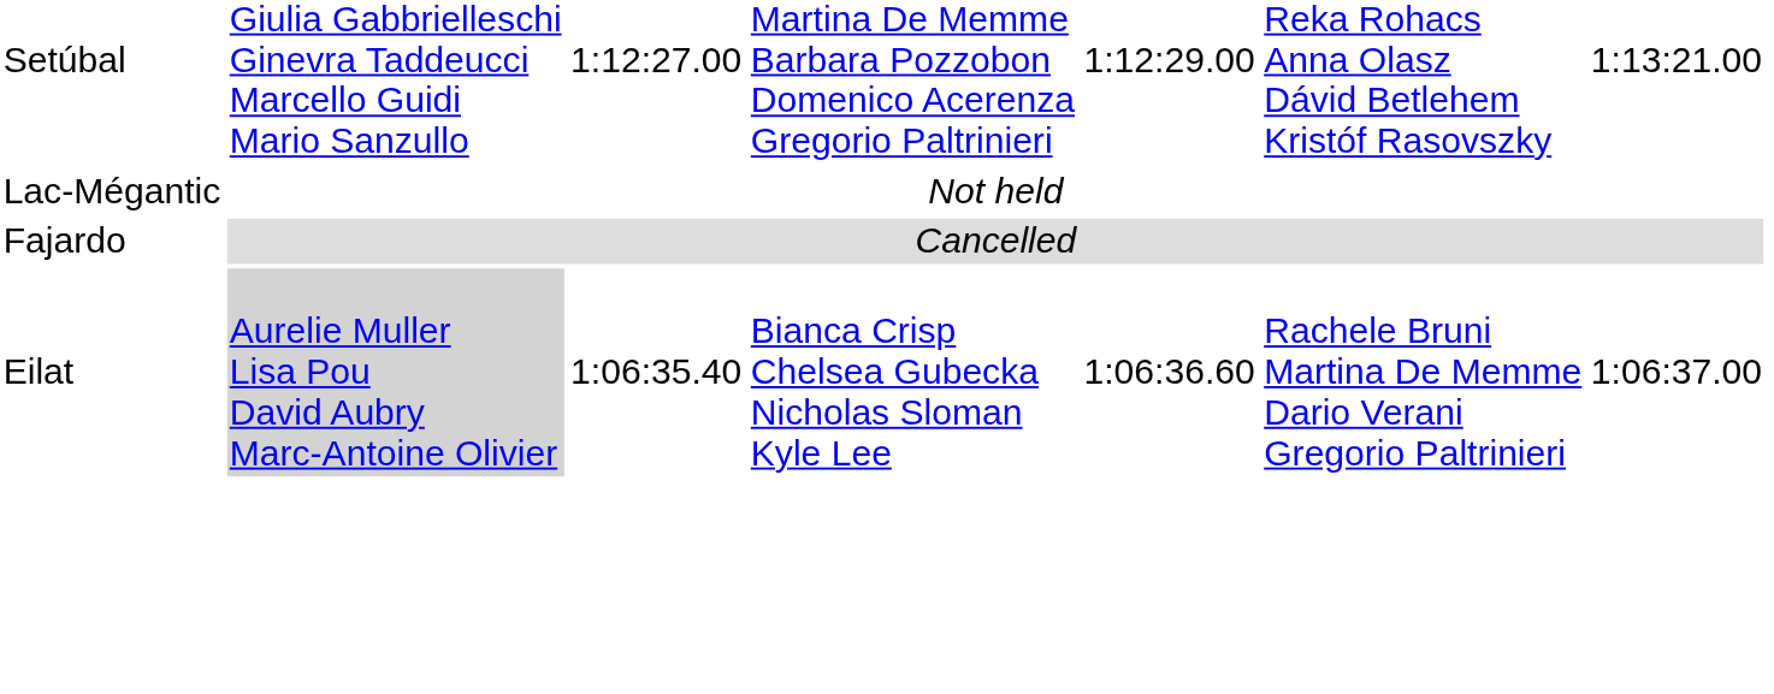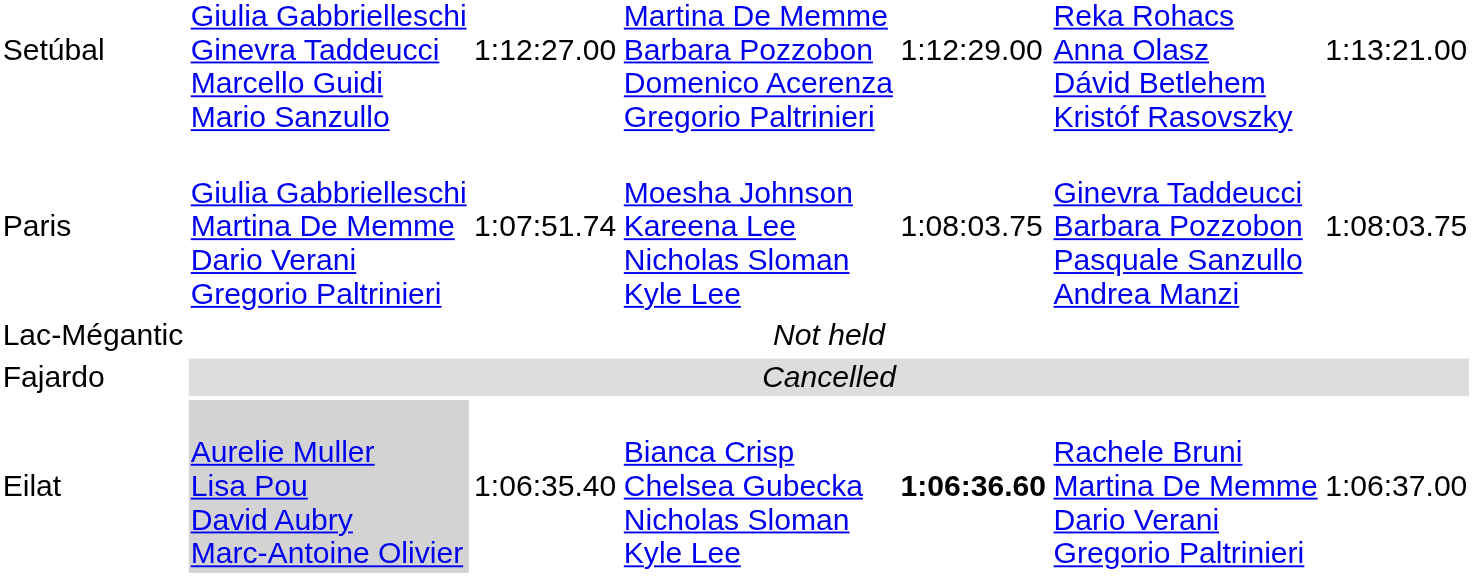+ row: Paris | Giulia Gabbrielleschi Martina De Memme Dario Verani Gregorio Paltrinieri | 1:07:51.74 | Moesha Johnson Kareena Lee Nicholas Sloman Kyle Lee | 1:08:03.75 | Ginevra Taddeucci Barbara Pozzobon Pasquale Sanzullo Andrea Manzi | 1:08:03.75
Eilat | column 5: normal -> bold
